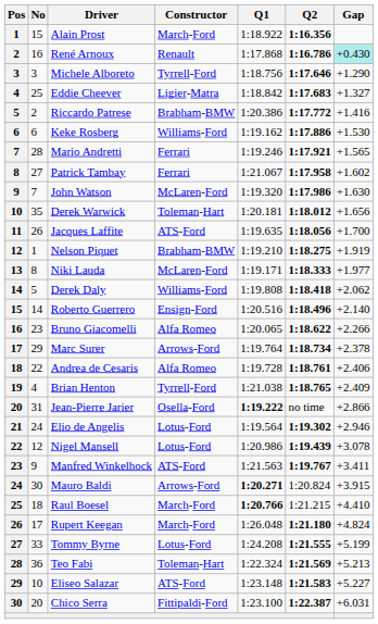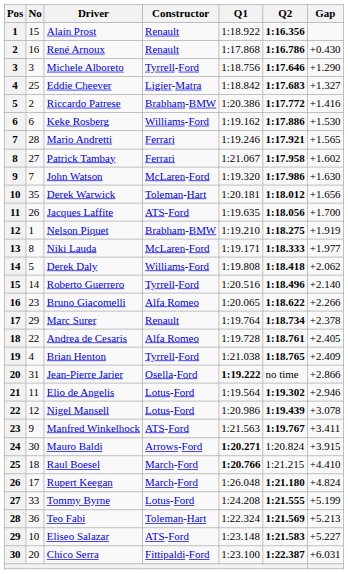Alain Prost | Constructor: March-Ford -> Renault
René Arnoux | Gap: paleturquoise background -> no background
Roberto Guerrero | Constructor: Ensign-Ford -> Tyrrell-Ford
Marc Surer | Constructor: Arrows-Ford -> Renault
Andrea de Cesaris | Gap: +2.406 -> +2.405
Elio de Angelis | No: 24 -> 11
